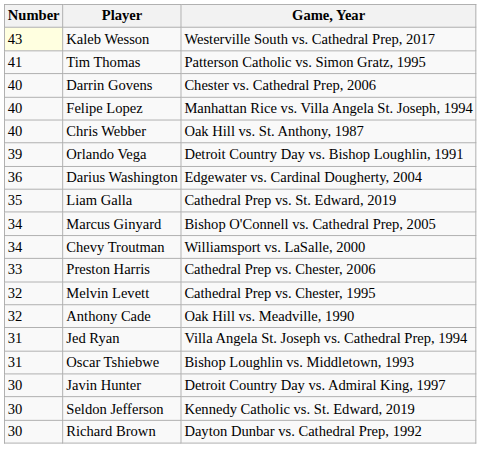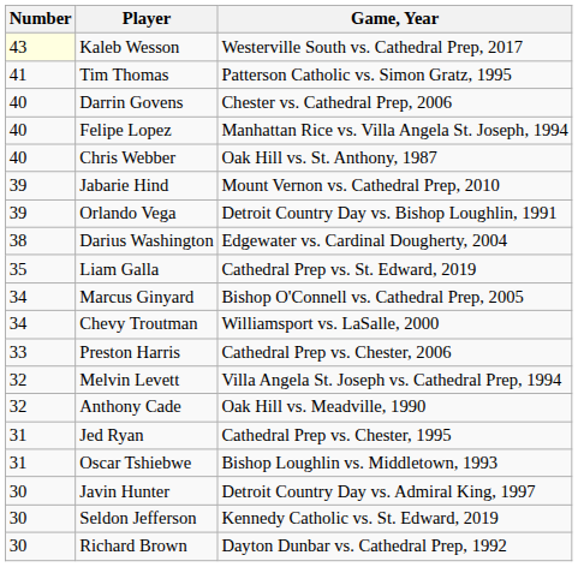+ row: 39 | Jabarie Hind | Mount Vernon vs. Cathedral Prep, 2010
Darius Washington | Number: 36 -> 38
Melvin Levett | Game, Year: Cathedral Prep vs. Chester, 1995 -> Villa Angela St. Joseph vs. Cathedral Prep, 1994
Jed Ryan | Game, Year: Villa Angela St. Joseph vs. Cathedral Prep, 1994 -> Cathedral Prep vs. Chester, 1995
